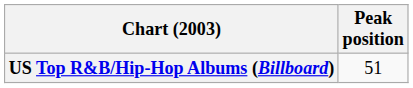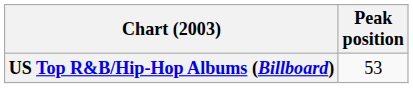US Top R&B/Hip-Hop Albums (Billboard) | Peak position: 51 -> 53
